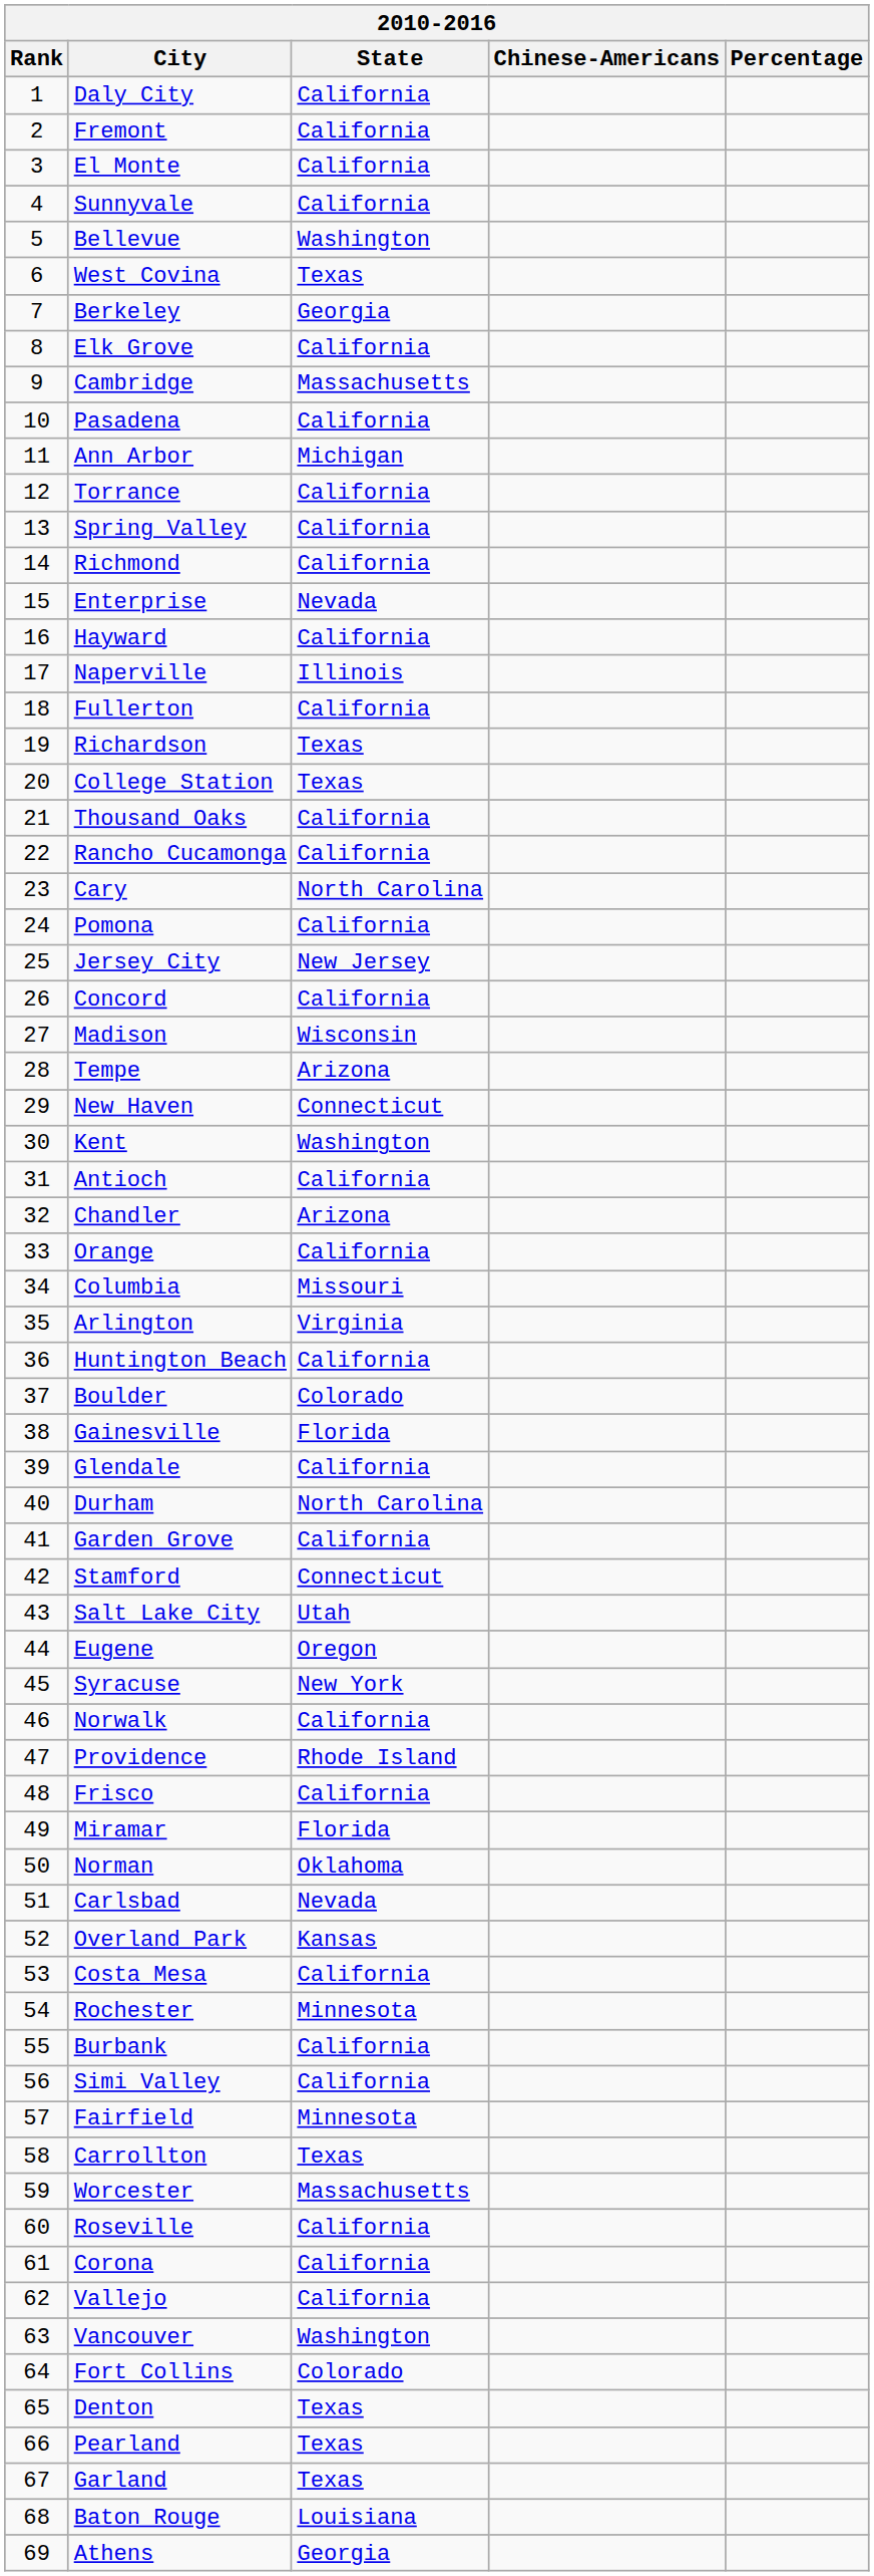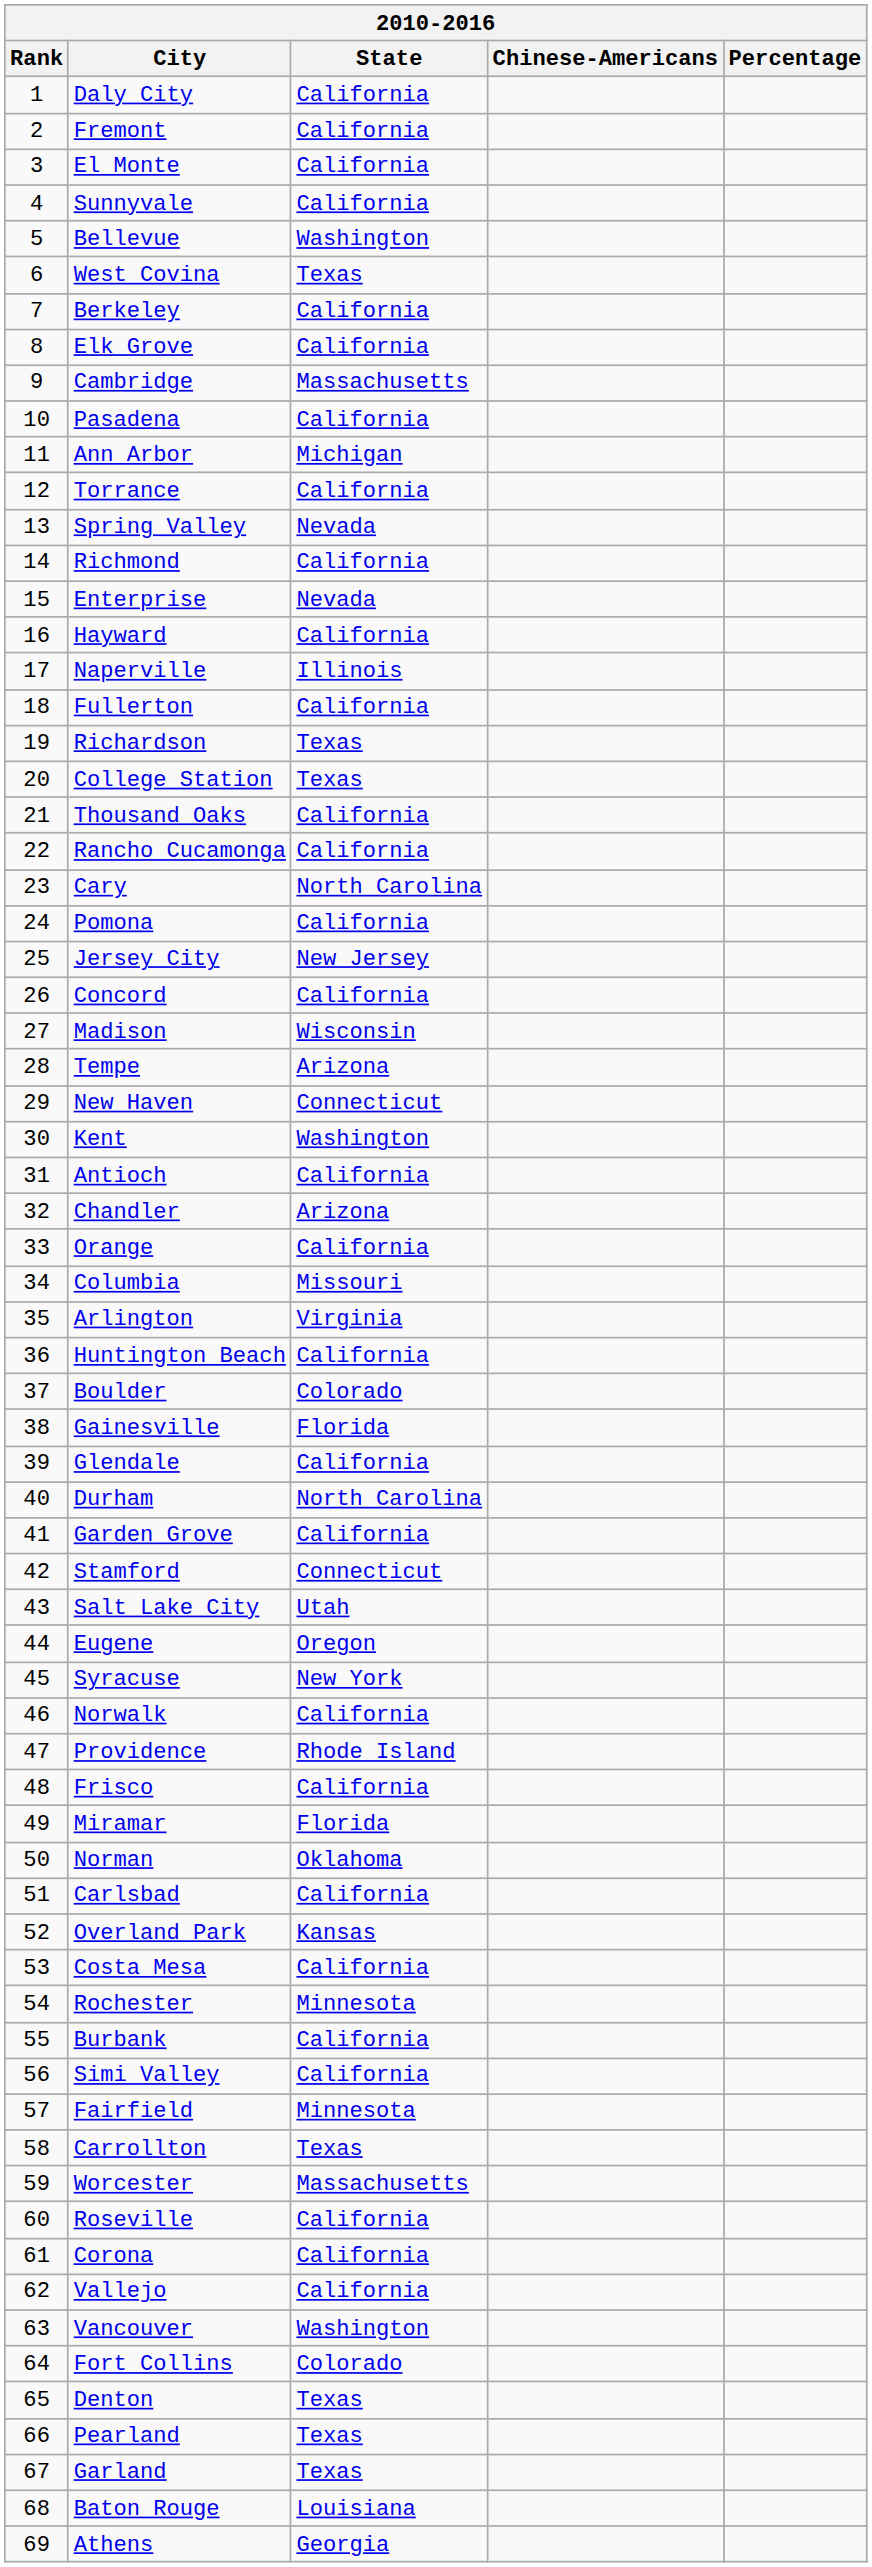Berkeley | State: Georgia -> California
Spring Valley | State: California -> Nevada
Carlsbad | State: Nevada -> California
